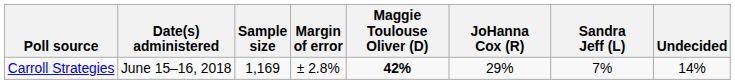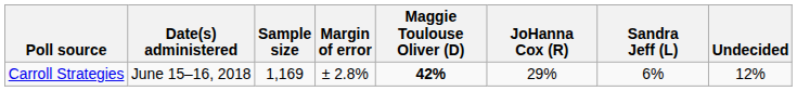Carroll Strategies | Sandra Jeff (L): 7% -> 6%
Carroll Strategies | Undecided: 14% -> 12%
